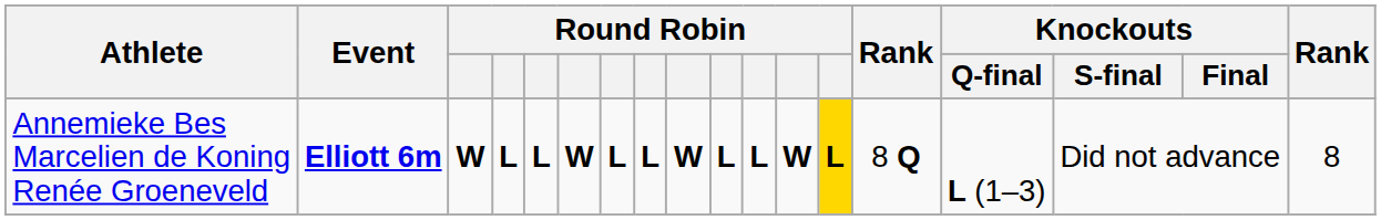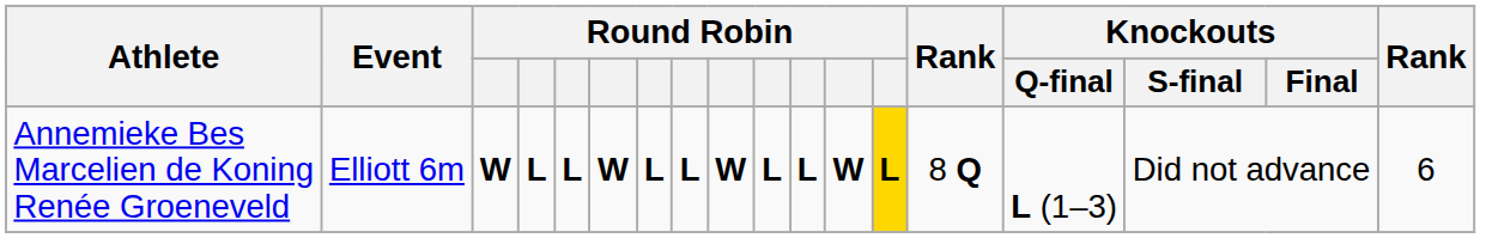Annemieke Bes Marcelien de Koning Renée Groeneveld | Event: bold -> normal
Annemieke Bes Marcelien de Koning Renée Groeneveld | column 18: 8 -> 6
